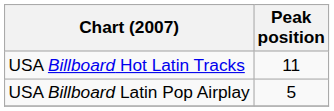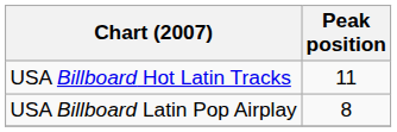USA Billboard Latin Pop Airplay | Peak position: 5 -> 8
